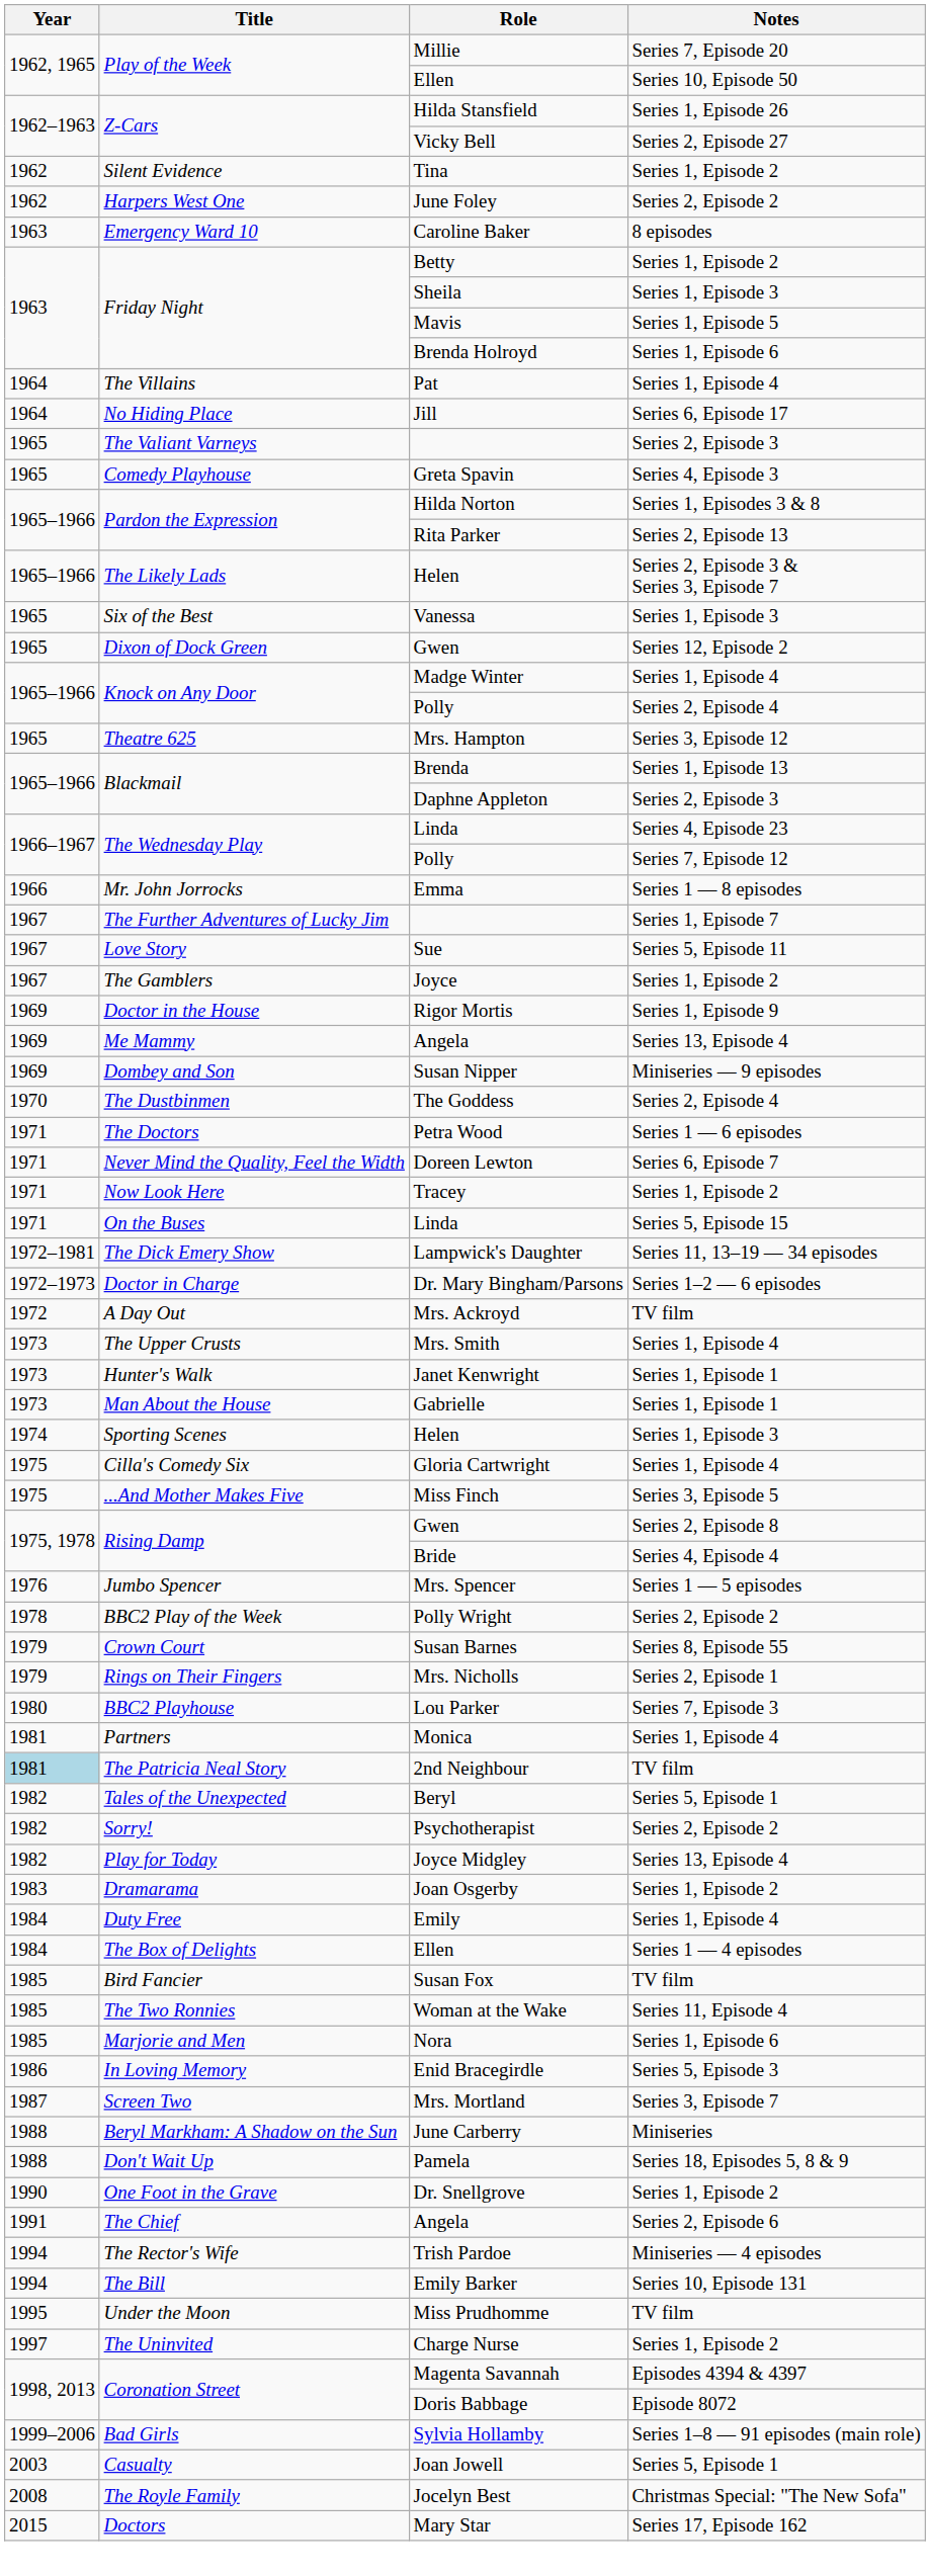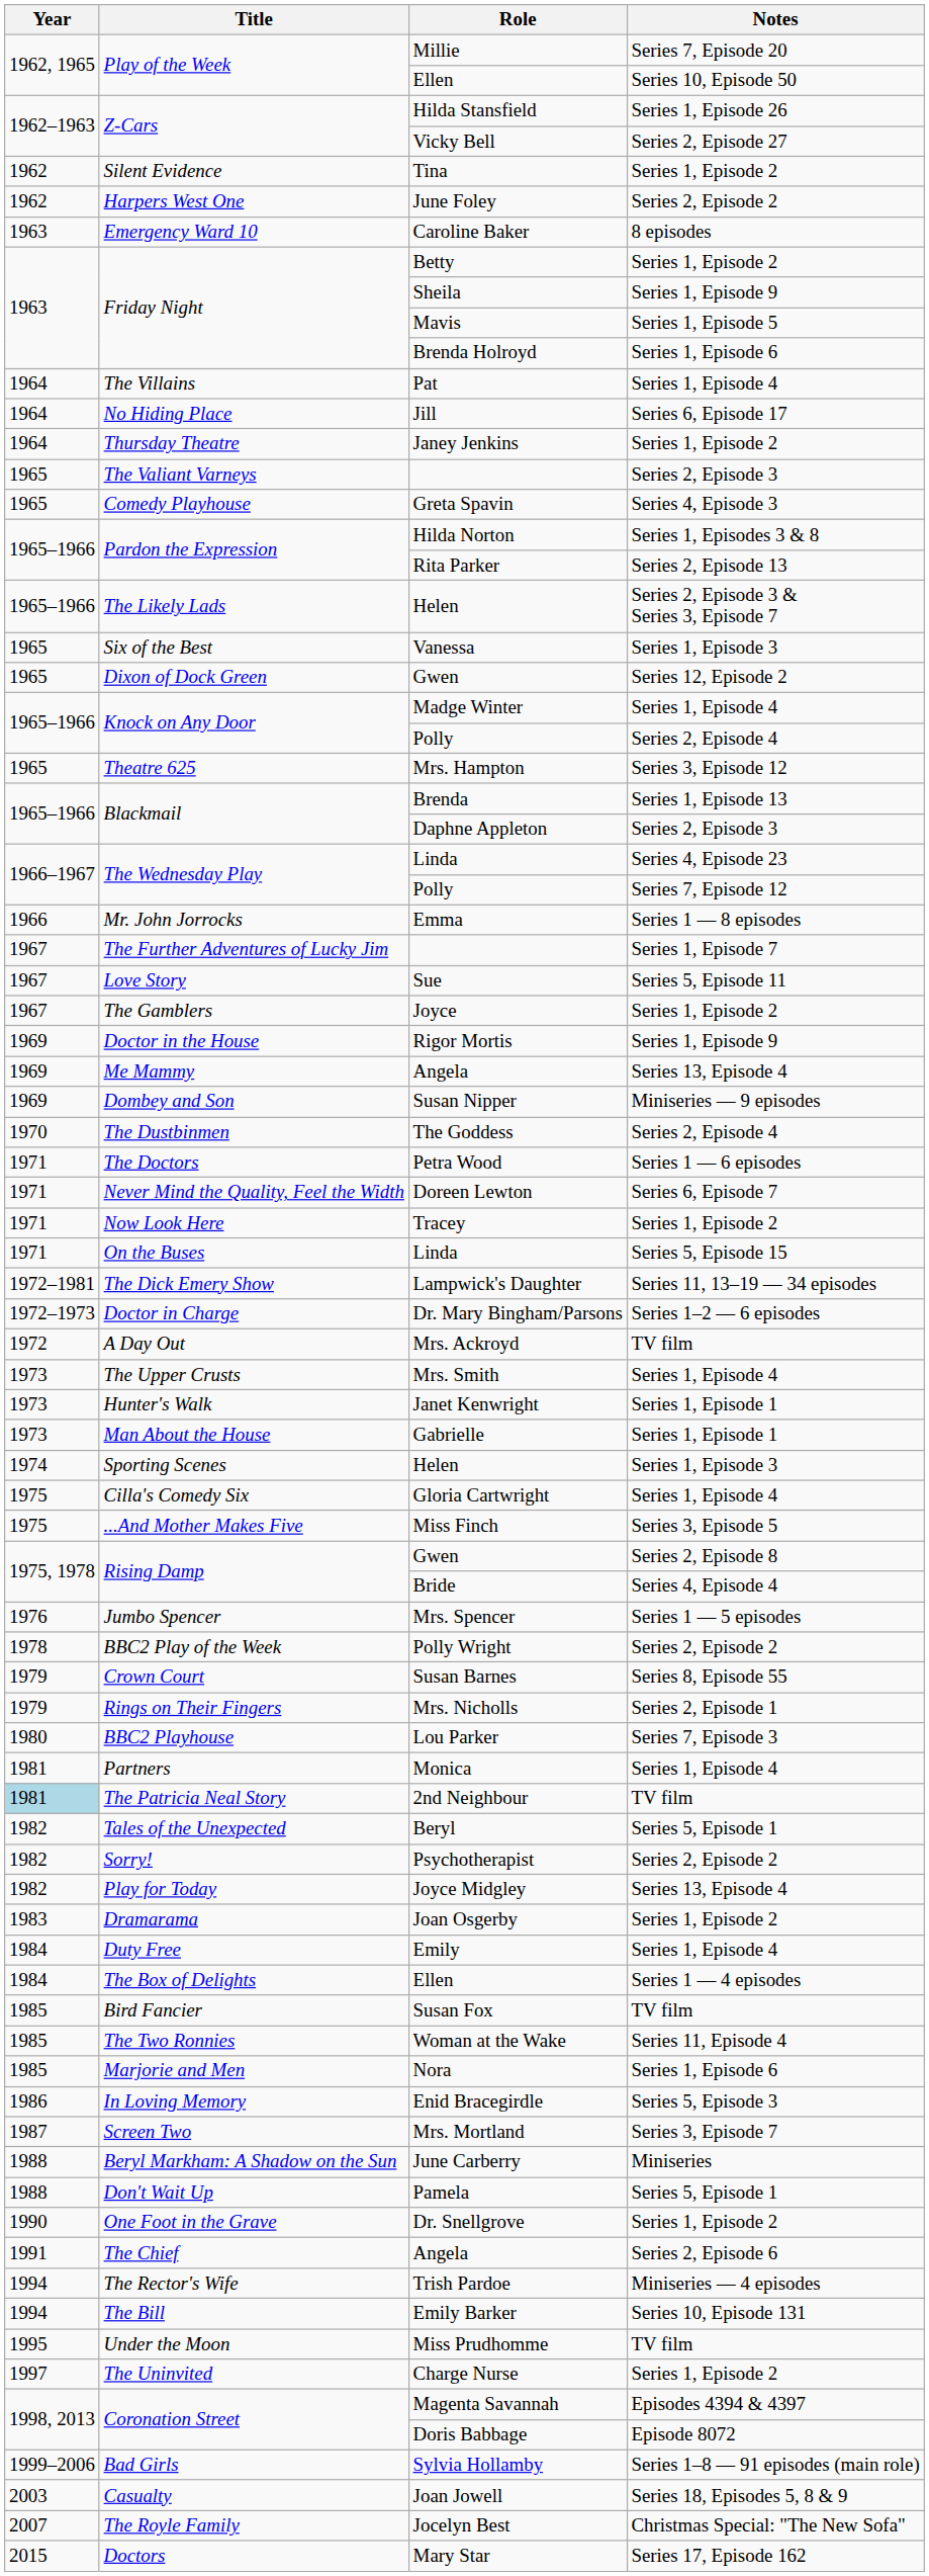Sheila | Notes: Series 1, Episode 3 -> Series 1, Episode 9
+ row: 1964 | Thursday Theatre | Janey Jenkins | Series 1, Episode 2
Pamela | Notes: Series 18, Episodes 5, 8 & 9 -> Series 5, Episode 1
Joan Jowell | Notes: Series 5, Episode 1 -> Series 18, Episodes 5, 8 & 9
Jocelyn Best | Year: 2008 -> 2007
